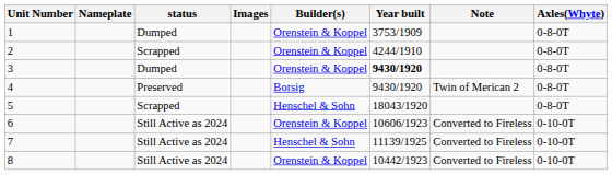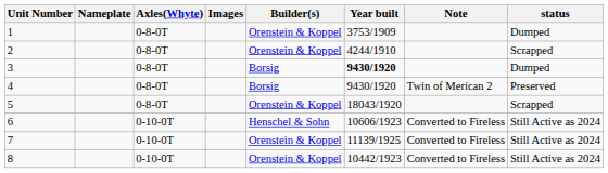columns swapped: Axles(Whyte) <-> status
3 | Builder(s): Orenstein & Koppel -> Borsig
5 | Builder(s): Henschel & Sohn -> Orenstein & Koppel
6 | Builder(s): Orenstein & Koppel -> Henschel & Sohn
7 | Builder(s): Henschel & Sohn -> Orenstein & Koppel
